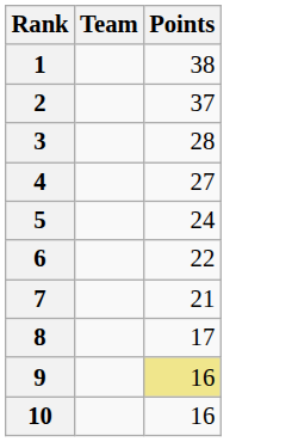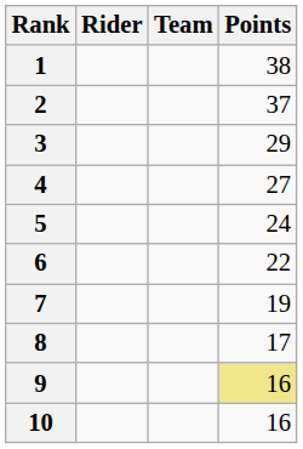+ column: Rider
3 | Points: 28 -> 29
7 | Points: 21 -> 19
